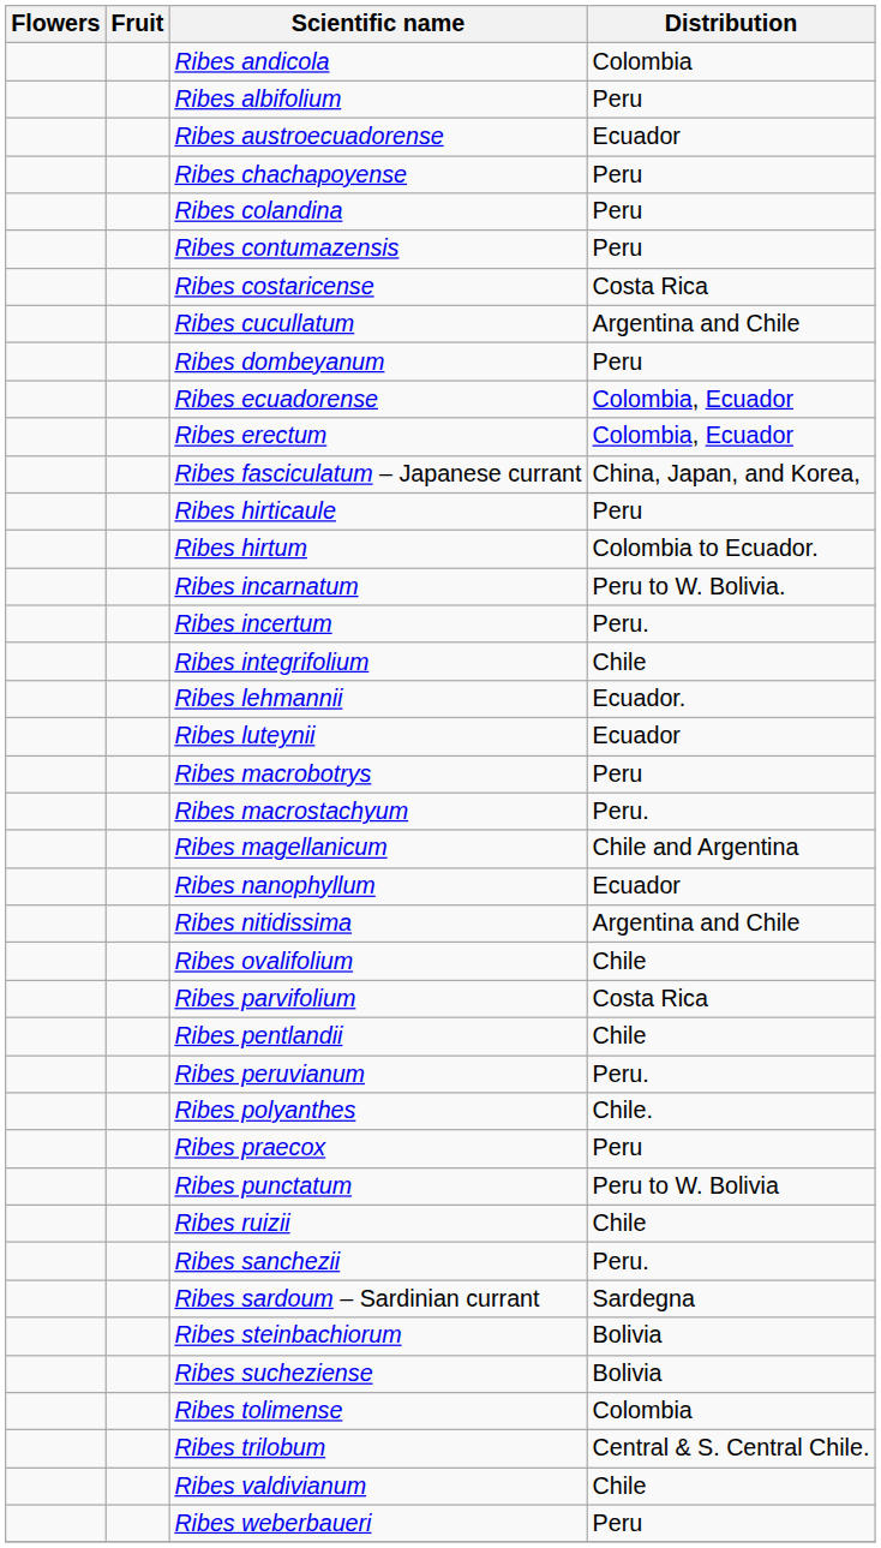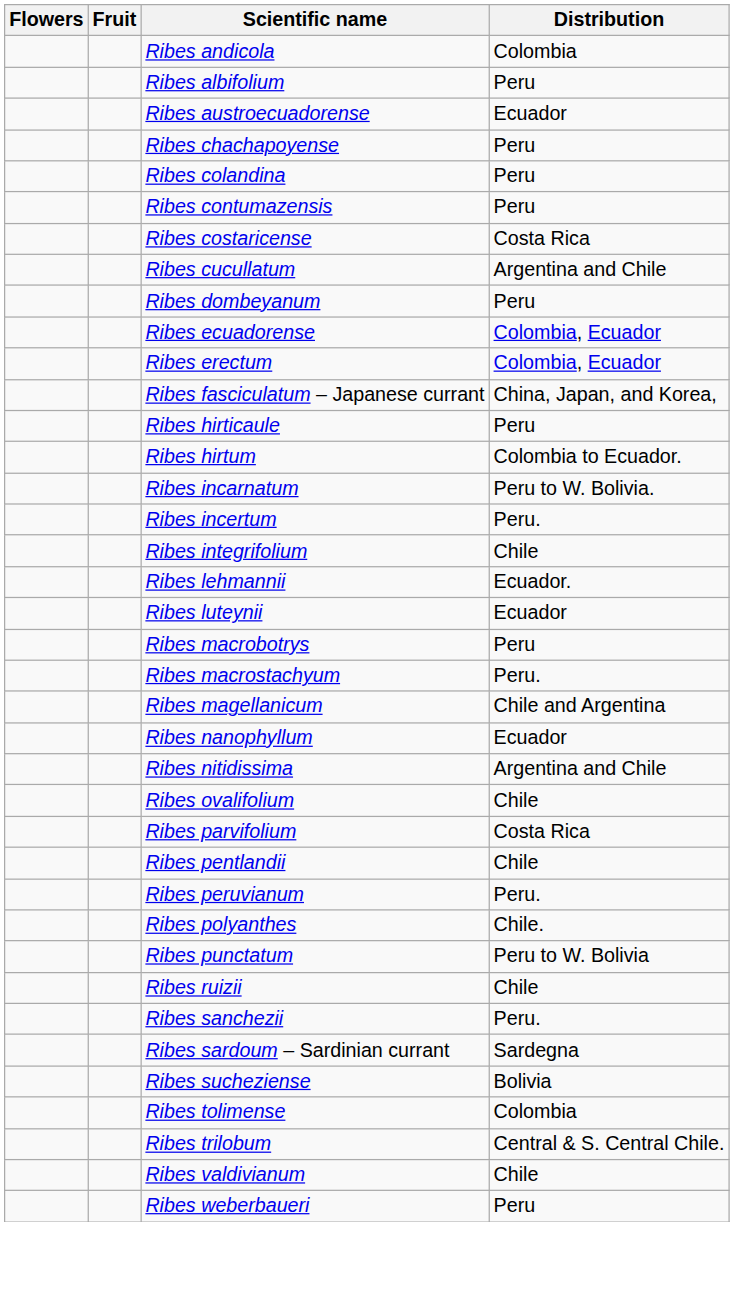- row: Ribes praecox | Peru
- row: Ribes steinbachiorum | Bolivia
